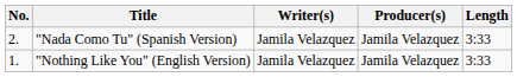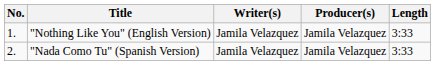rows swapped: "Nothing Like You" (English Version) <-> "Nada Como Tu" (Spanish Version)
